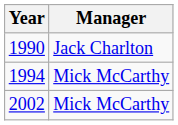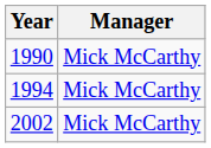1990 | Manager: Jack Charlton -> Mick McCarthy
